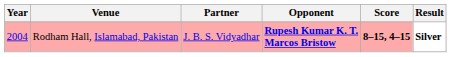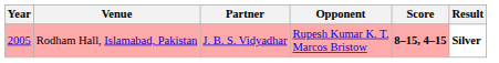Rodham Hall, Islamabad, Pakistan | Year: 2004 -> 2005
Rodham Hall, Islamabad, Pakistan | Opponent: bold -> normal
